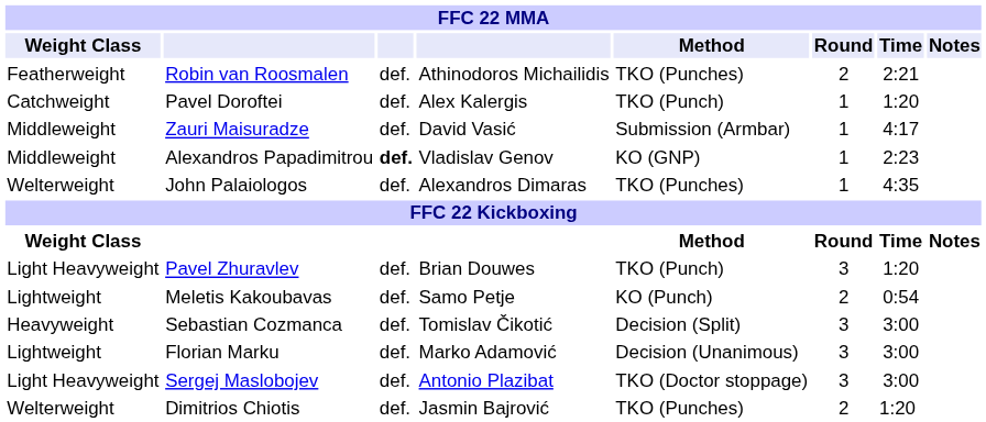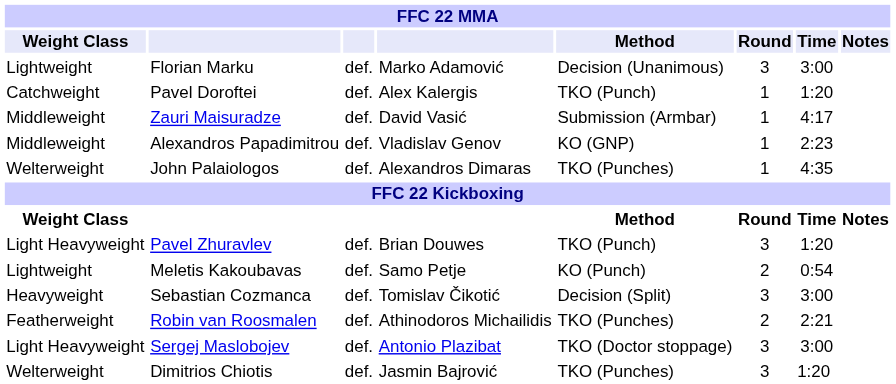rows swapped: Robin van Roosmalen <-> Florian Marku
Alexandros Papadimitrou | column 3: bold -> normal
Dimitrios Chiotis | Round: 2 -> 3
